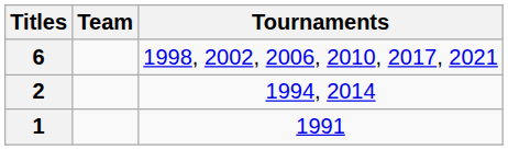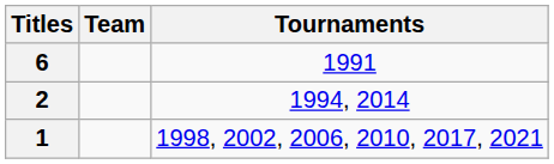6 | Tournaments: 1998, 2002, 2006, 2010, 2017, 2021 -> 1991
1 | Tournaments: 1991 -> 1998, 2002, 2006, 2010, 2017, 2021
